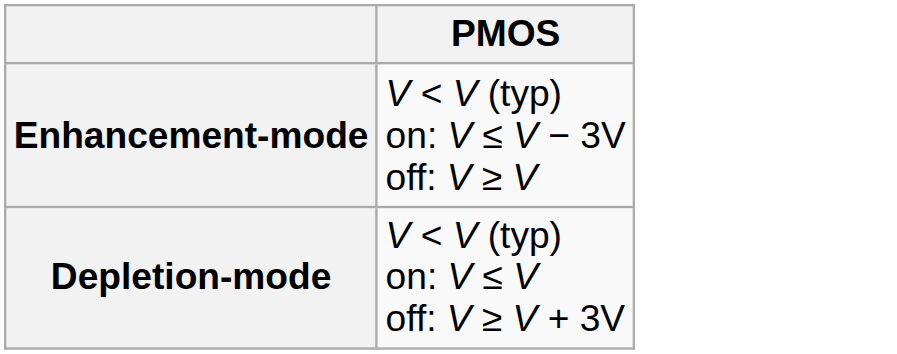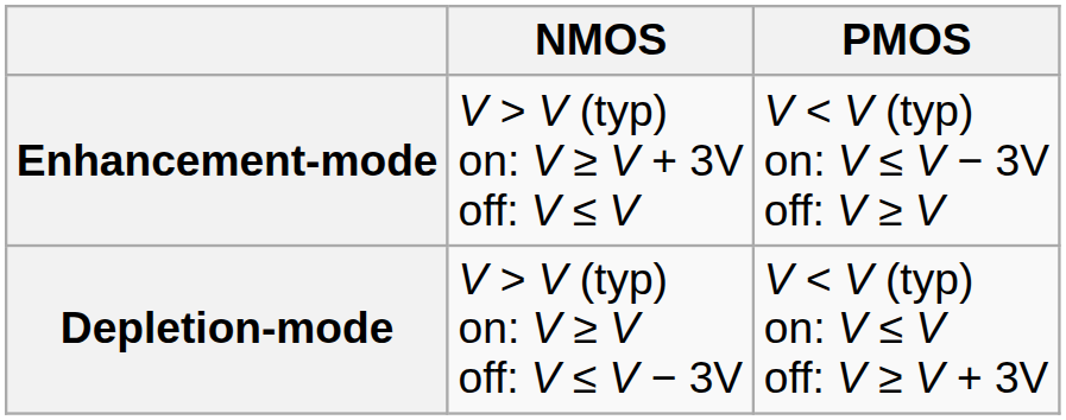+ column: NMOS | V > V (typ) on: V ≥ V + 3V off: V ≤ V | V > V (typ) on: V ≥ V off: V ≤ V − 3V
